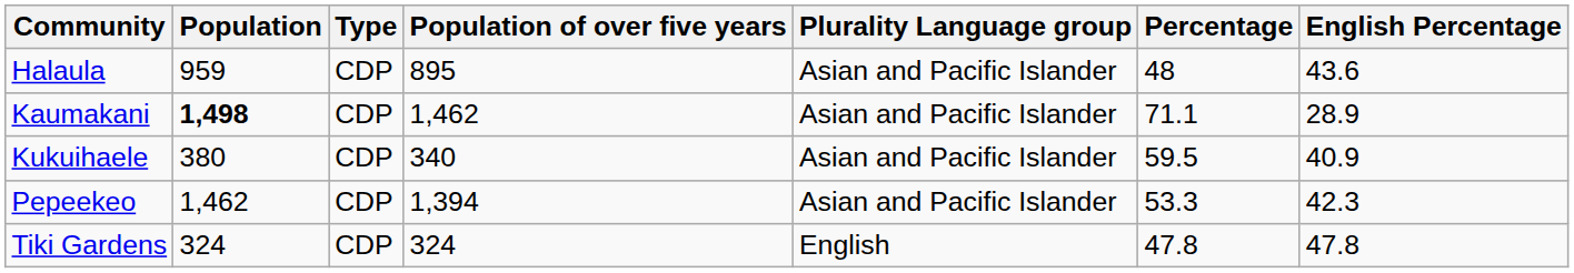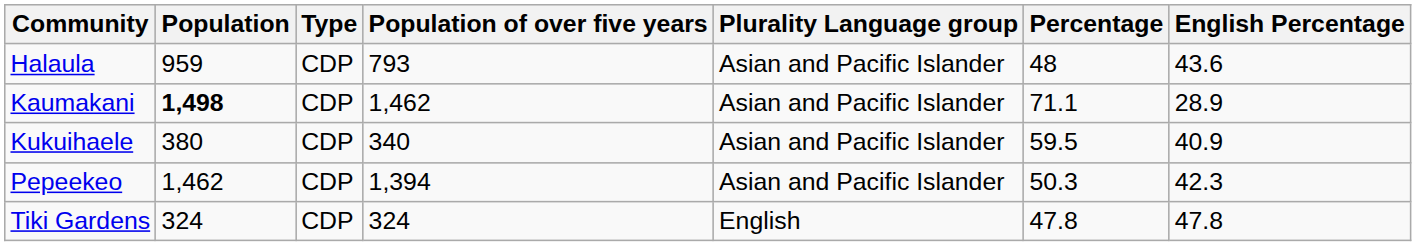Halaula | Population of over five years: 895 -> 793
Pepeekeo | Percentage: 53.3 -> 50.3
